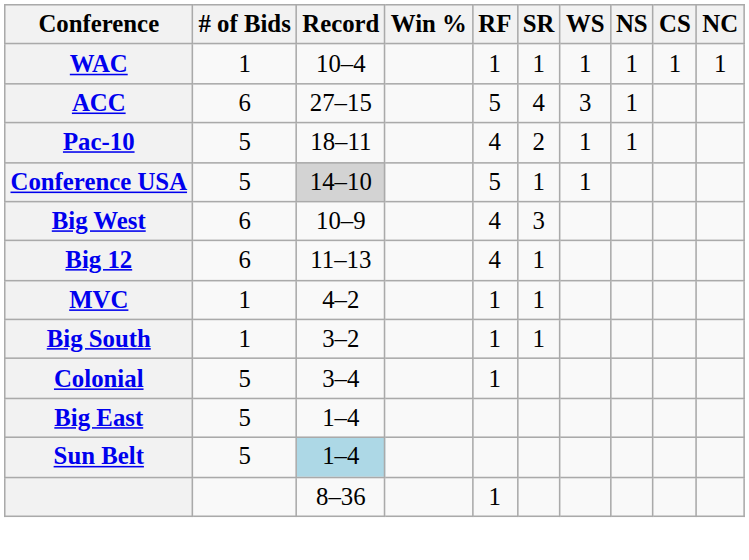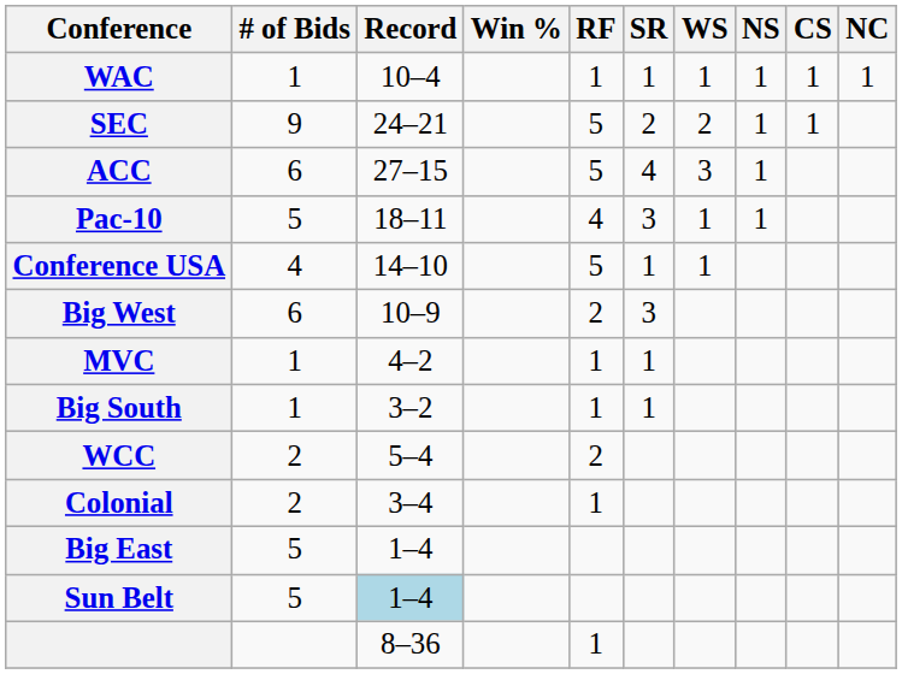+ row: SEC | 9 | 24–21 | 5 | 2 | 2 | 1 | 1
Pac-10 | SR: 2 -> 3
Conference USA | # of Bids: 5 -> 4
Conference USA | Record: lightgrey background -> no background
Big West | RF: 4 -> 2
- row: Big 12 | 6 | 11–13 | 4 | 1
+ row: WCC | 2 | 5–4 | 2
Colonial | # of Bids: 5 -> 2
